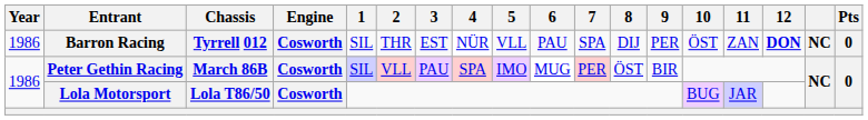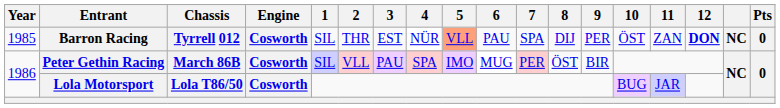Barron Racing | Year: 1986 -> 1985
Barron Racing | 5: no background -> lightsalmon background
